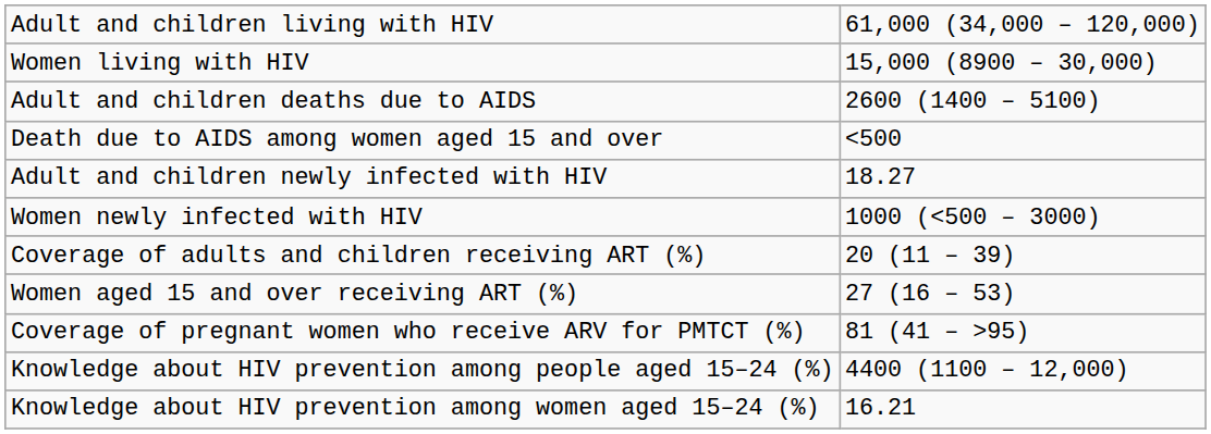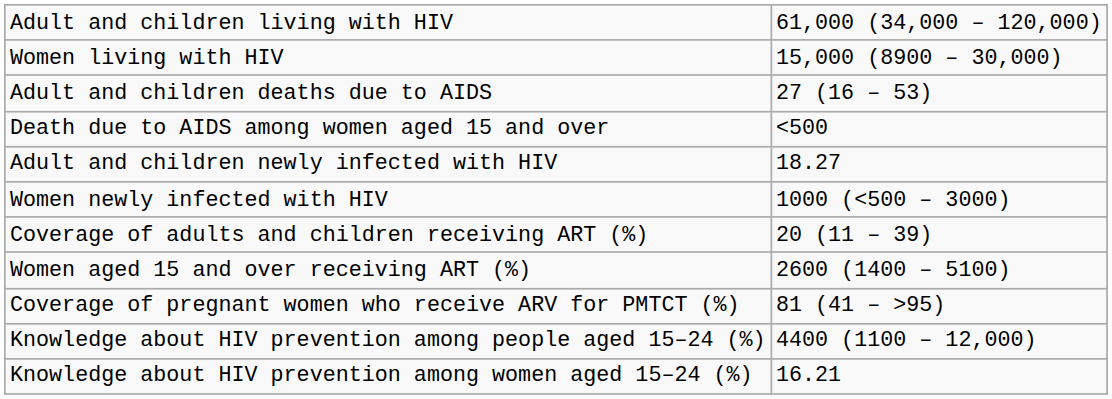Adult and children deaths due to AIDS | column 2: 2600 (1400 – 5100) -> 27 (16 – 53)
Women aged 15 and over receiving ART (%) | column 2: 27 (16 – 53) -> 2600 (1400 – 5100)
